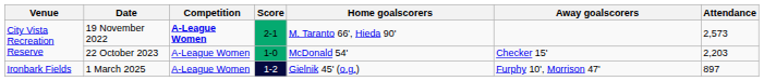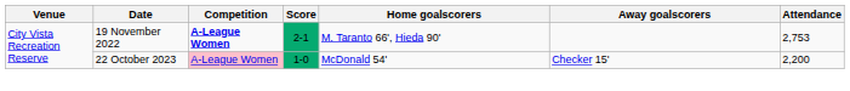19 November 2022 | Attendance: 2,573 -> 2,753
22 October 2023 | Competition: no background -> pink background
22 October 2023 | Attendance: 2,203 -> 2,200
- row: Ironbark Fields | 1 March 2025 | A-League Women | 1-2 | Gielnik 45' (o.g.) | Furphy 10', Morrison 47' | 897
